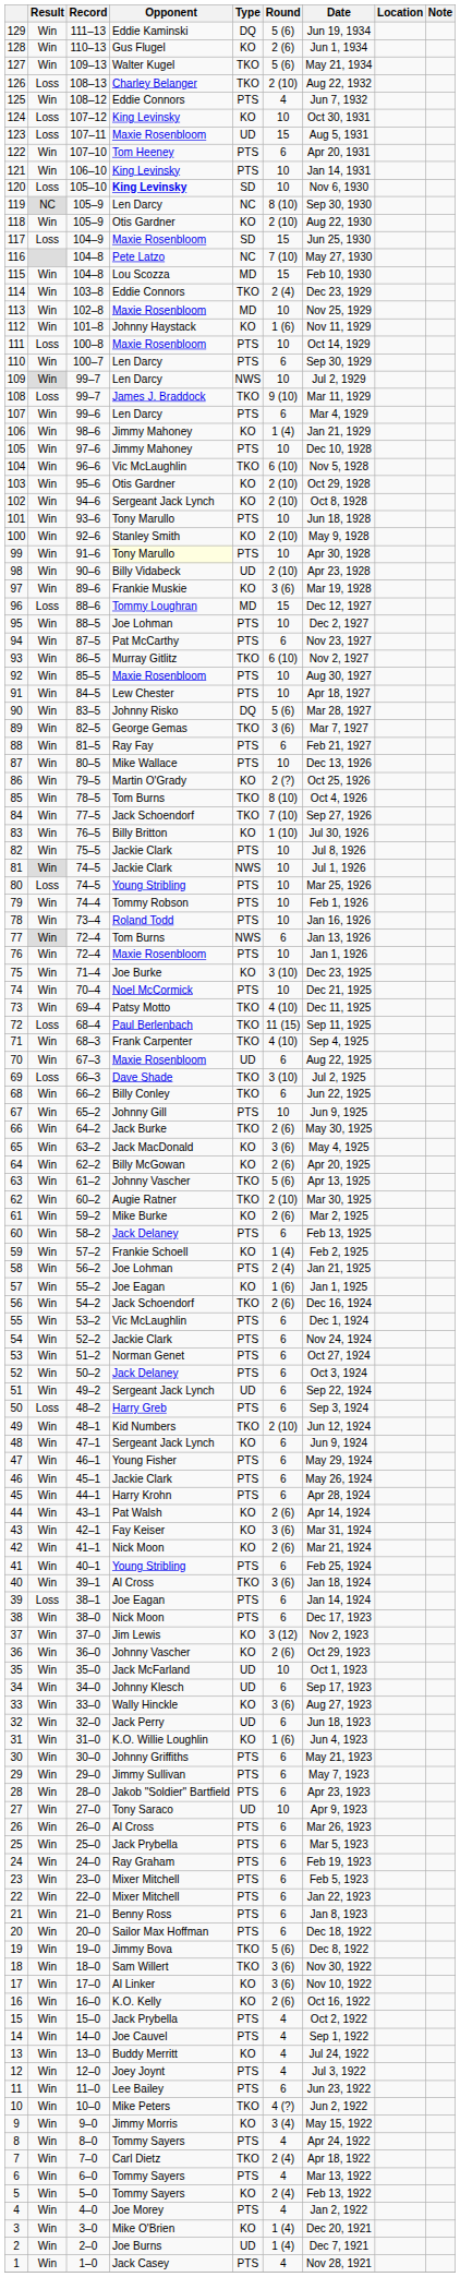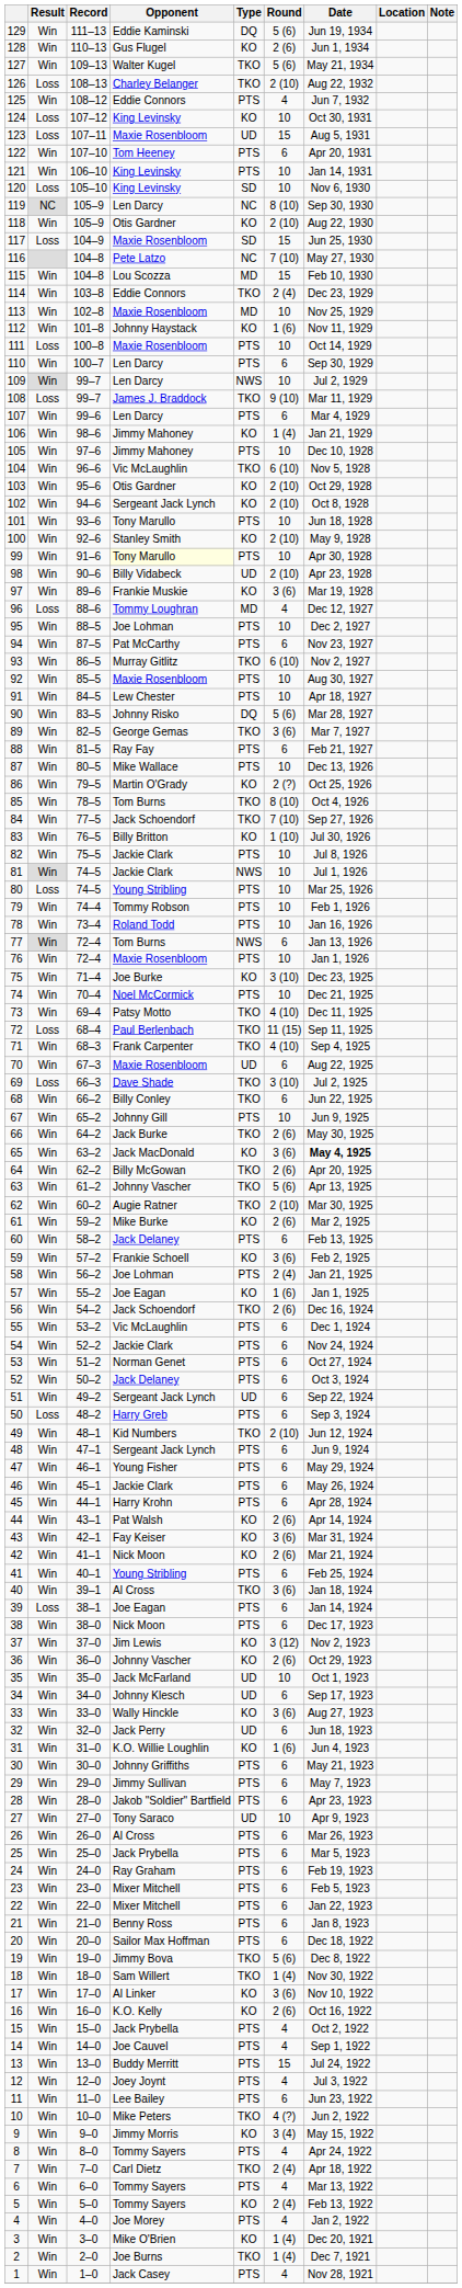120 | Opponent: bold -> normal
96 | Round: 15 -> 4
65 | Date: normal -> bold
64 | Type: KO -> TKO
59 | Round: 1 (4) -> 3 (6)
48 | Type: KO -> PTS
18 | Round: 3 (6) -> 1 (4)
13 | Type: KO -> PTS
13 | Round: 4 -> 15
2 | Type: UD -> TKO
